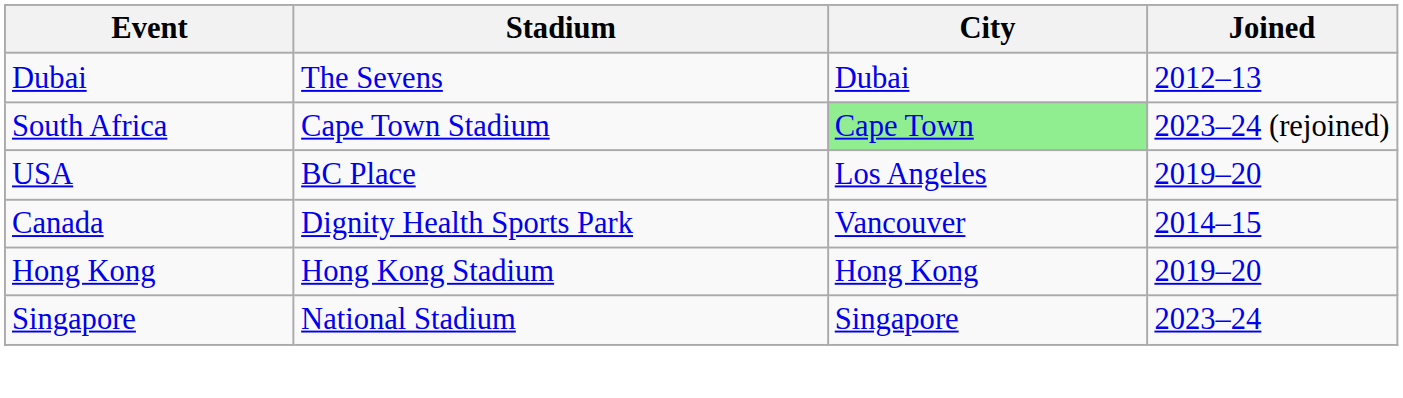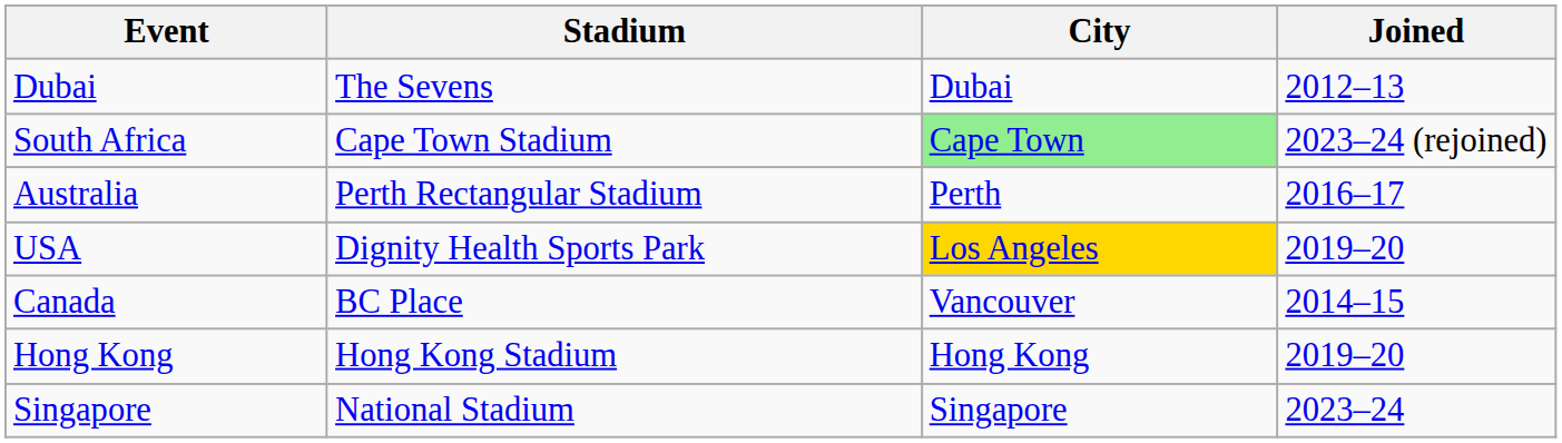+ row: Australia | Perth Rectangular Stadium | Perth | 2016–17
USA | Stadium: BC Place -> Dignity Health Sports Park
USA | City: no background -> gold background
Canada | Stadium: Dignity Health Sports Park -> BC Place
